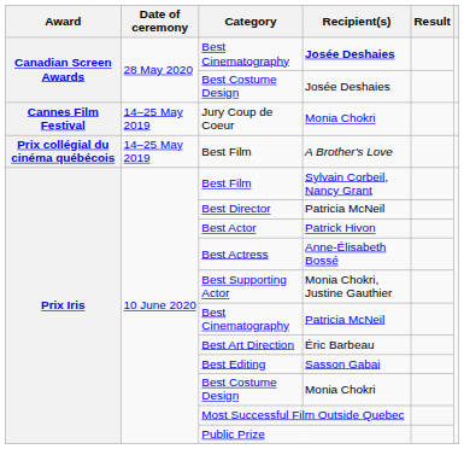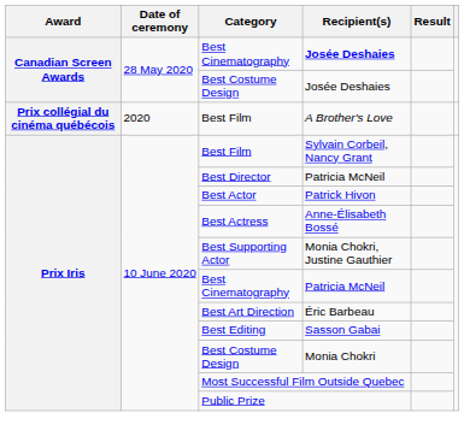- row: Cannes Film Festival | 14–25 May 2019 | Jury Coup de Coeur | Monia Chokri
Prix collégial du cinéma québécois / Best Film | Date of ceremony: 14–25 May 2019 -> 2020
